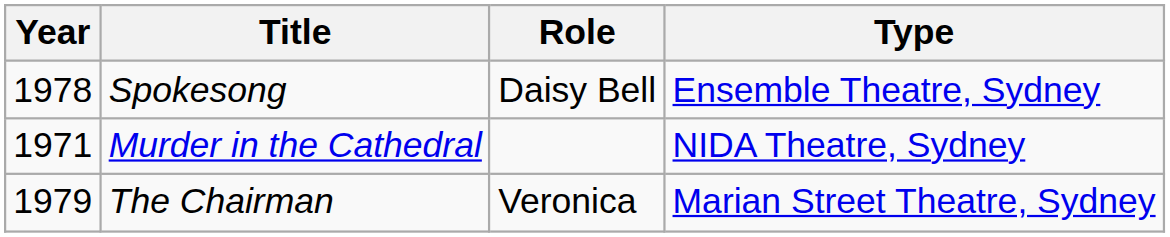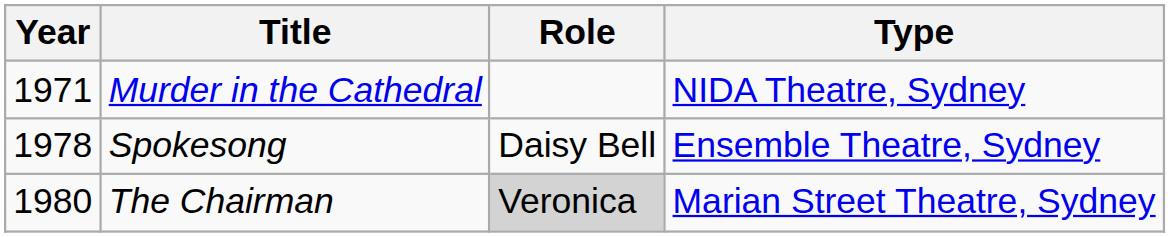rows swapped: Murder in the Cathedral <-> Spokesong
The Chairman | Year: 1979 -> 1980
The Chairman | Role: no background -> lightgrey background
